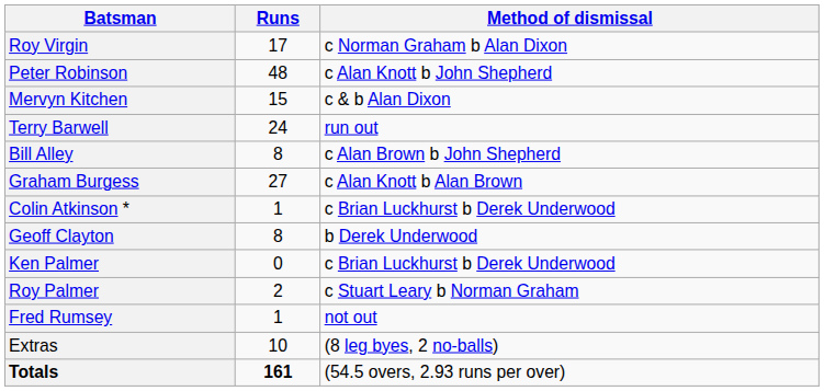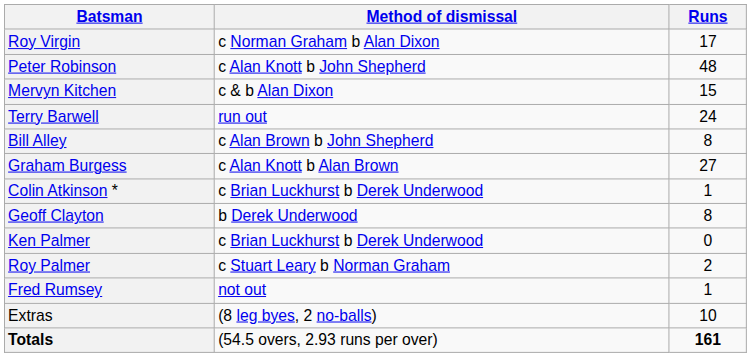columns swapped: Method of dismissal <-> Runs
